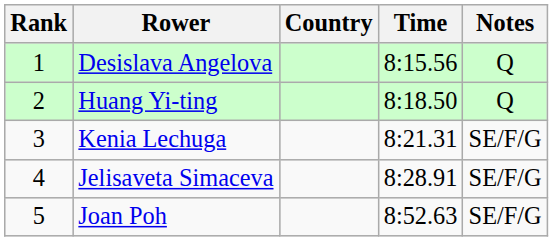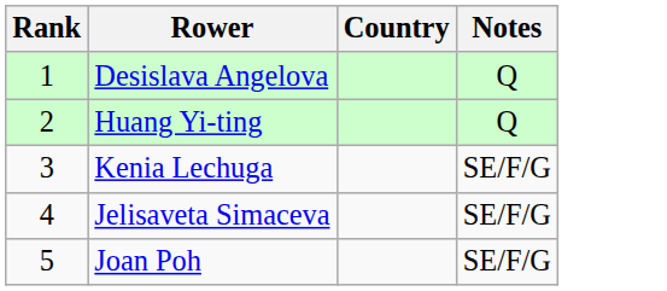- column: Time | 8:15.56 | 8:18.50 | 8:21.31 | 8:28.91 | 8:52.63
